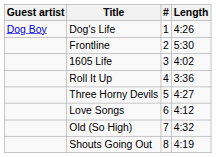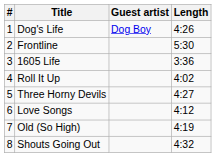columns swapped: # <-> Guest artist
1605 Life | Length: 4:02 -> 3:36
Roll It Up | Length: 3:36 -> 4:02
Old (So High) | Length: 4:32 -> 4:19
Shouts Going Out | Length: 4:19 -> 4:32
